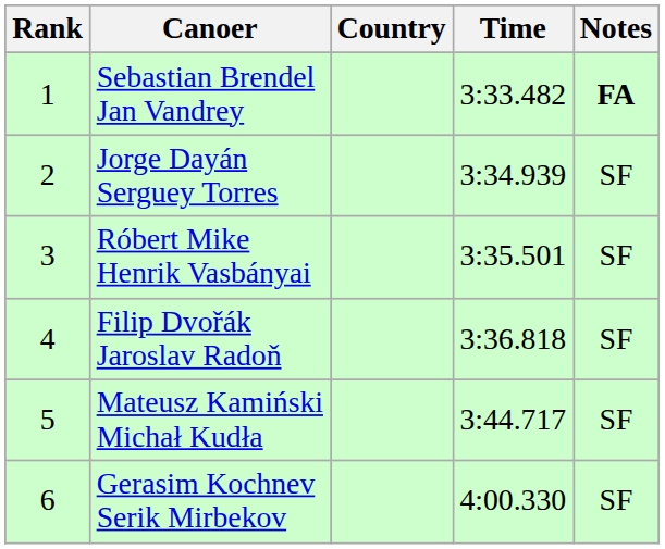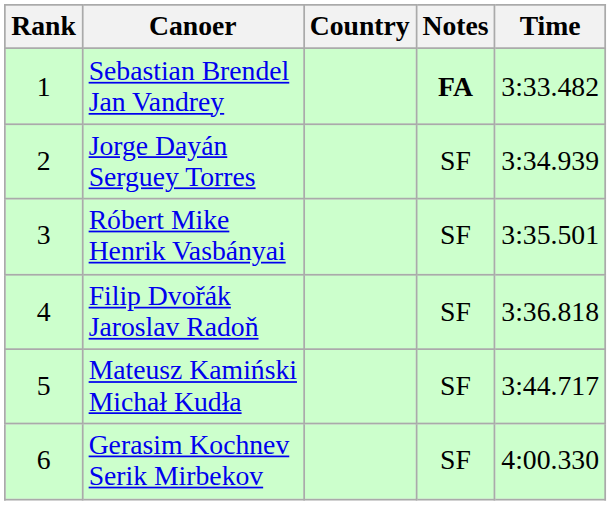columns swapped: Time <-> Notes
